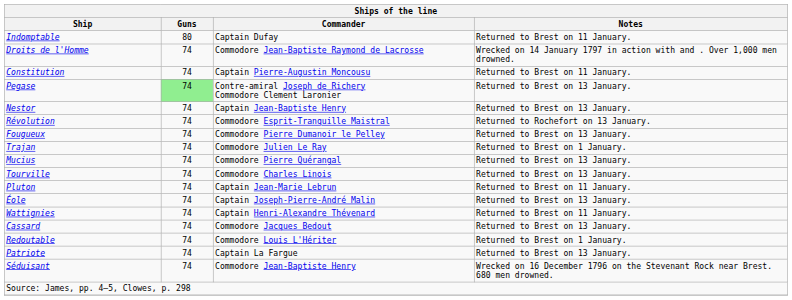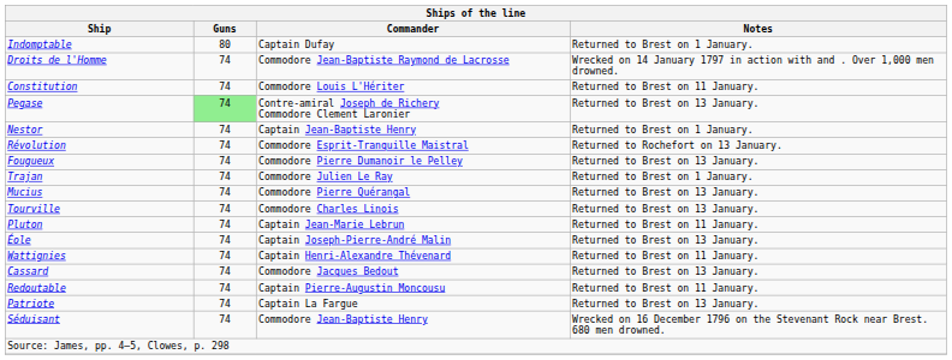Indomptable | Notes: Returned to Brest on 11 January. -> Returned to Brest on 1 January.
Constitution | Commander: Captain Pierre-Augustin Moncousu -> Commodore Louis L'Hériter
Nestor | Notes: Returned to Brest on 13 January. -> Returned to Brest on 1 January.
Redoutable | Commander: Commodore Louis L'Hériter -> Captain Pierre-Augustin Moncousu
Redoutable | Notes: Returned to Brest on 1 January. -> Returned to Brest on 11 January.
